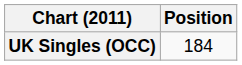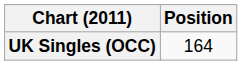UK Singles (OCC) | Position: 184 -> 164
